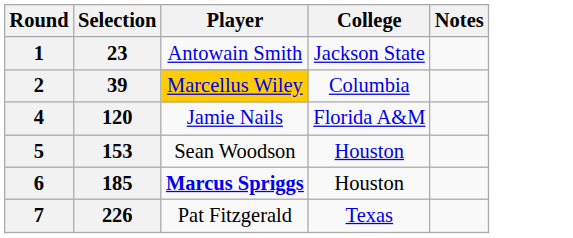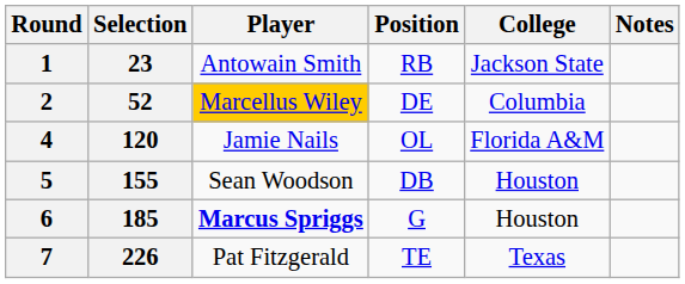+ column: Position | RB | DE | OL | DB | G | TE
2 | Selection: 39 -> 52
5 | Selection: 153 -> 155
